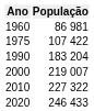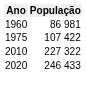- row: 1990 | 183 204
- row: 2000 | 219 007
